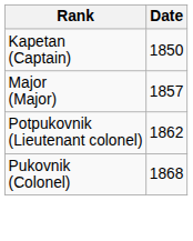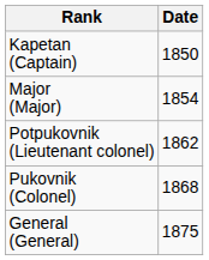Major (Major) | Date: 1857 -> 1854
+ row: General (General) | 1875
